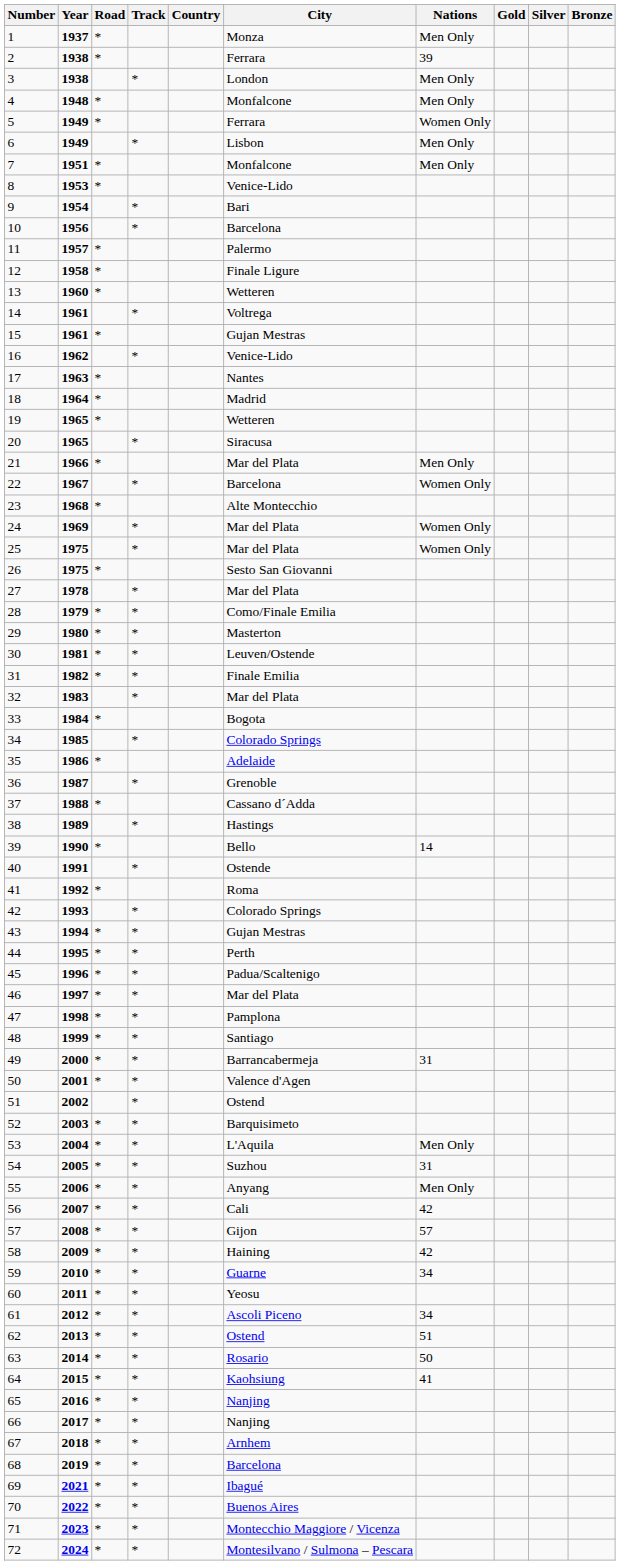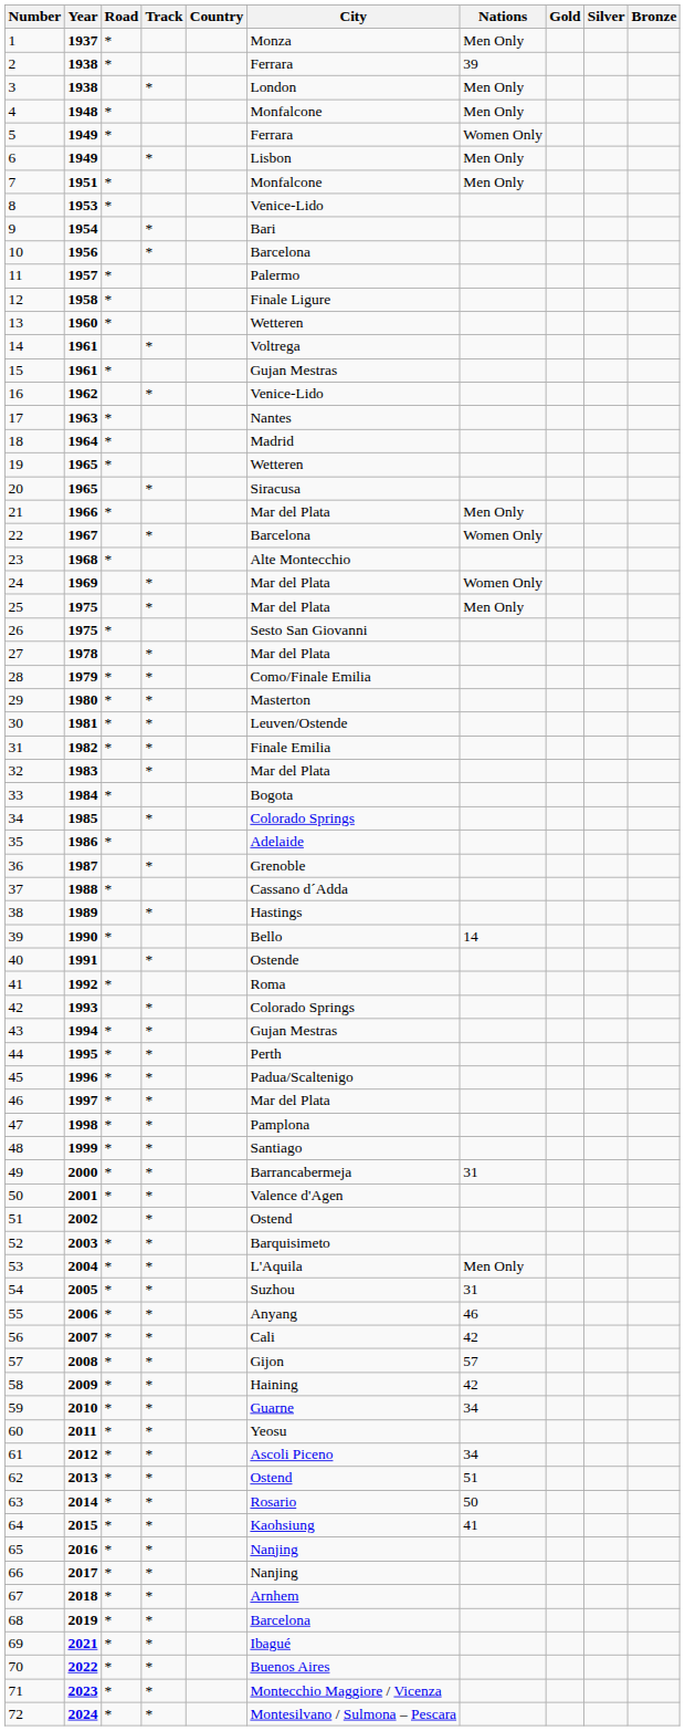25 | Nations: Women Only -> Men Only
55 | Nations: Men Only -> 46
